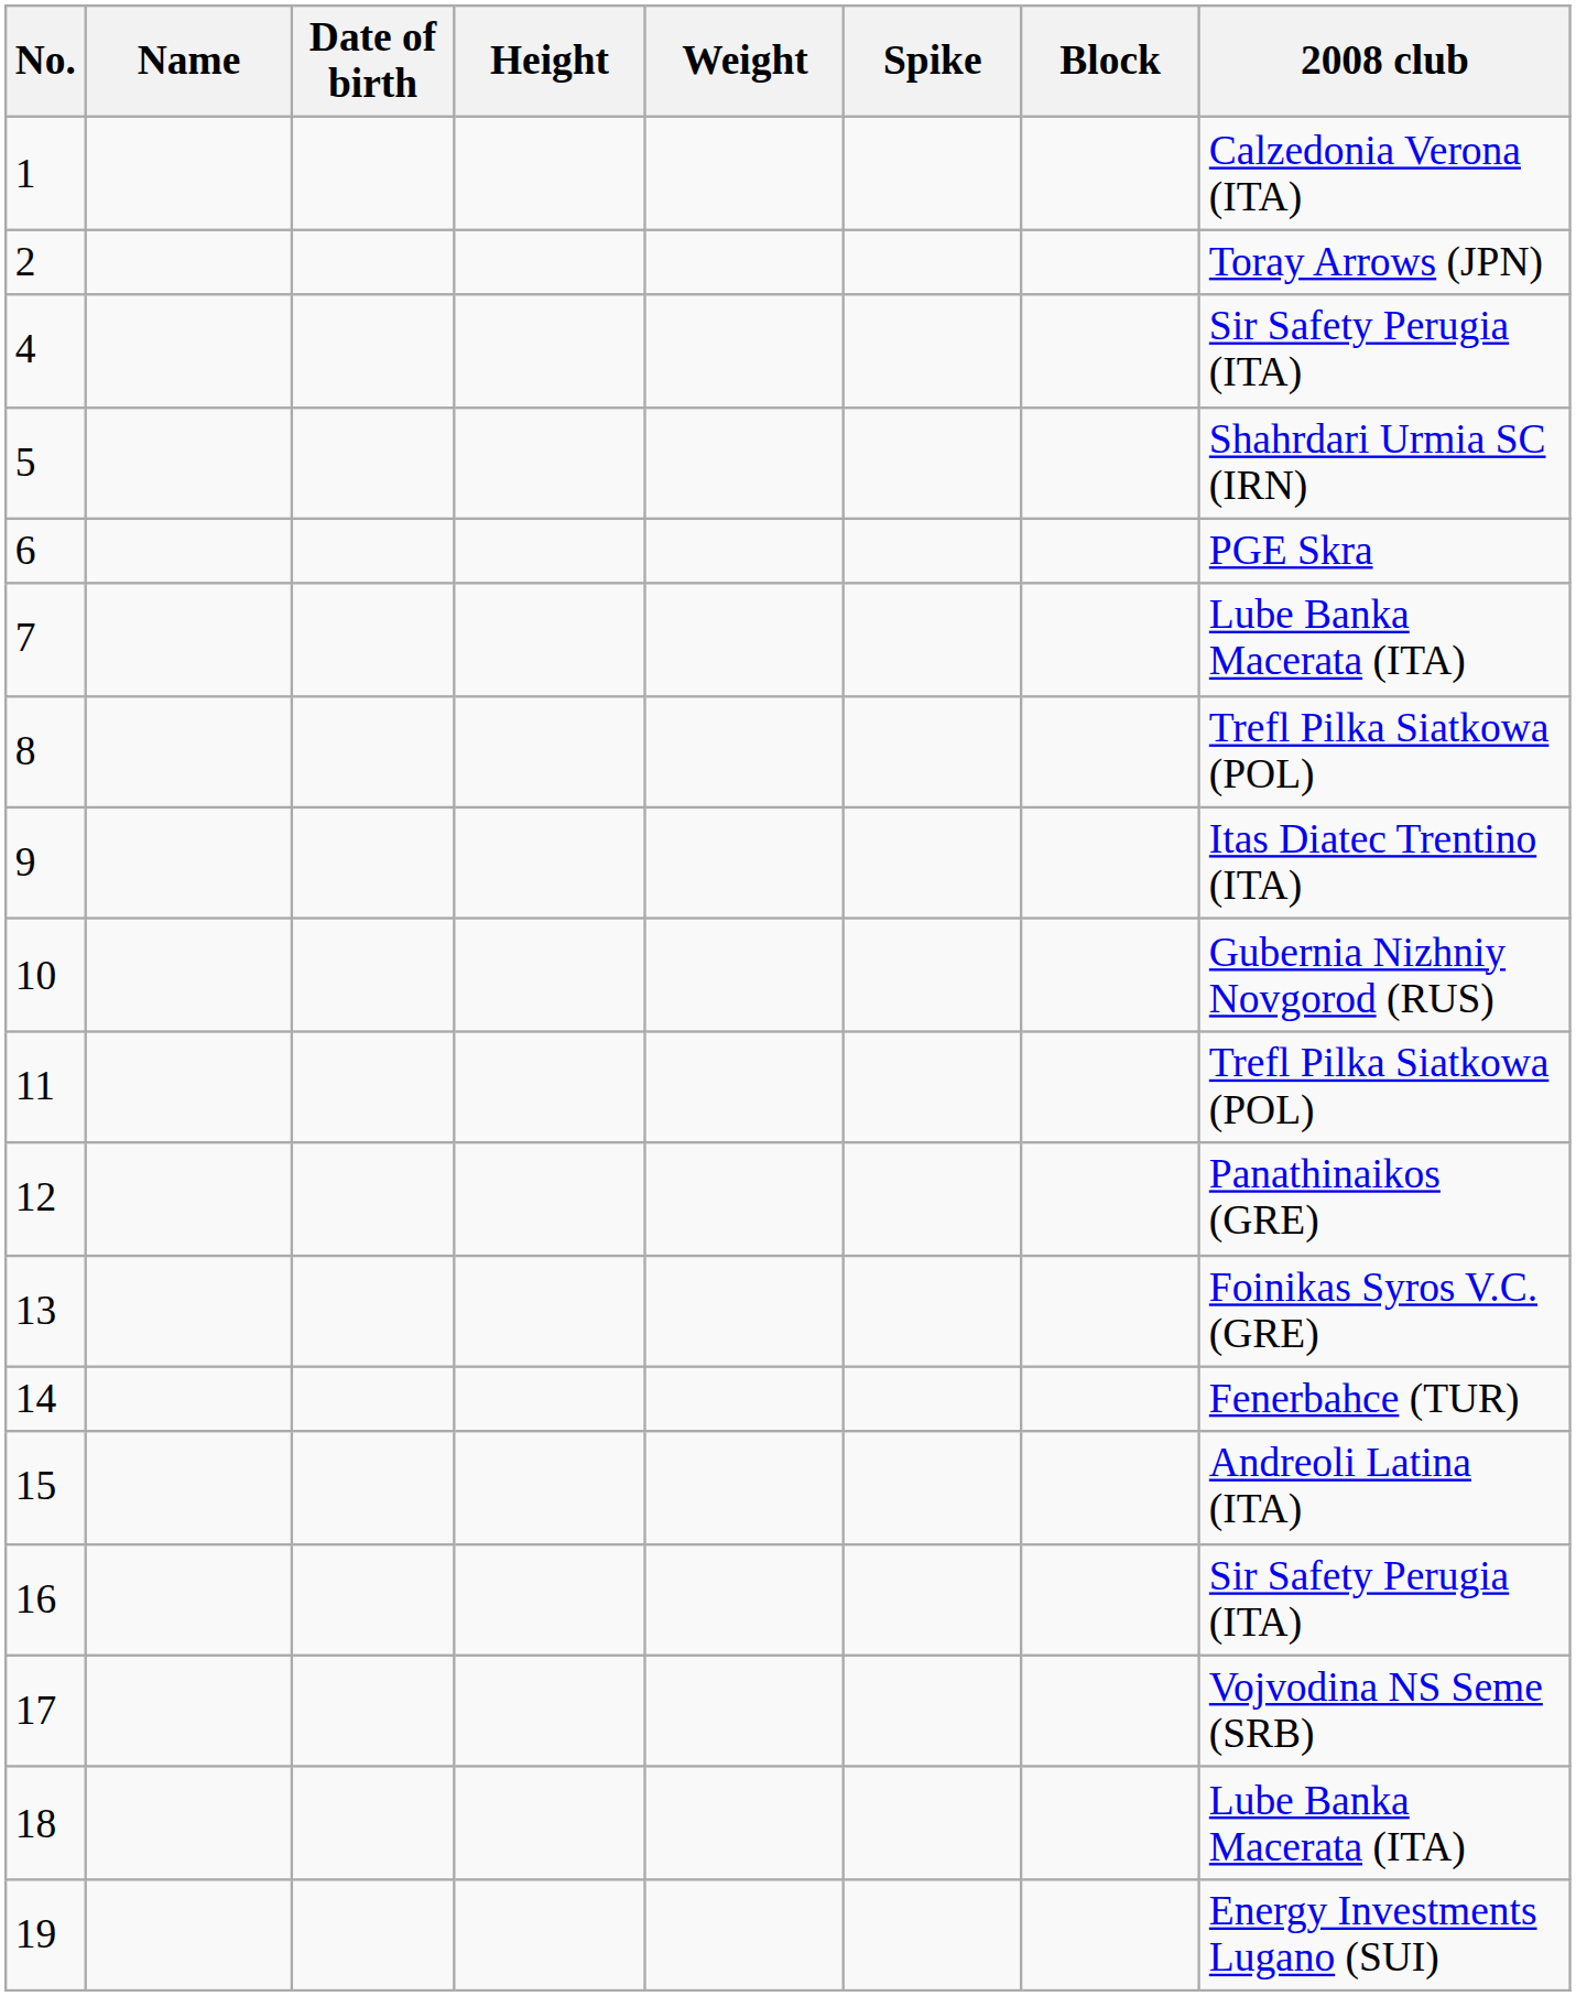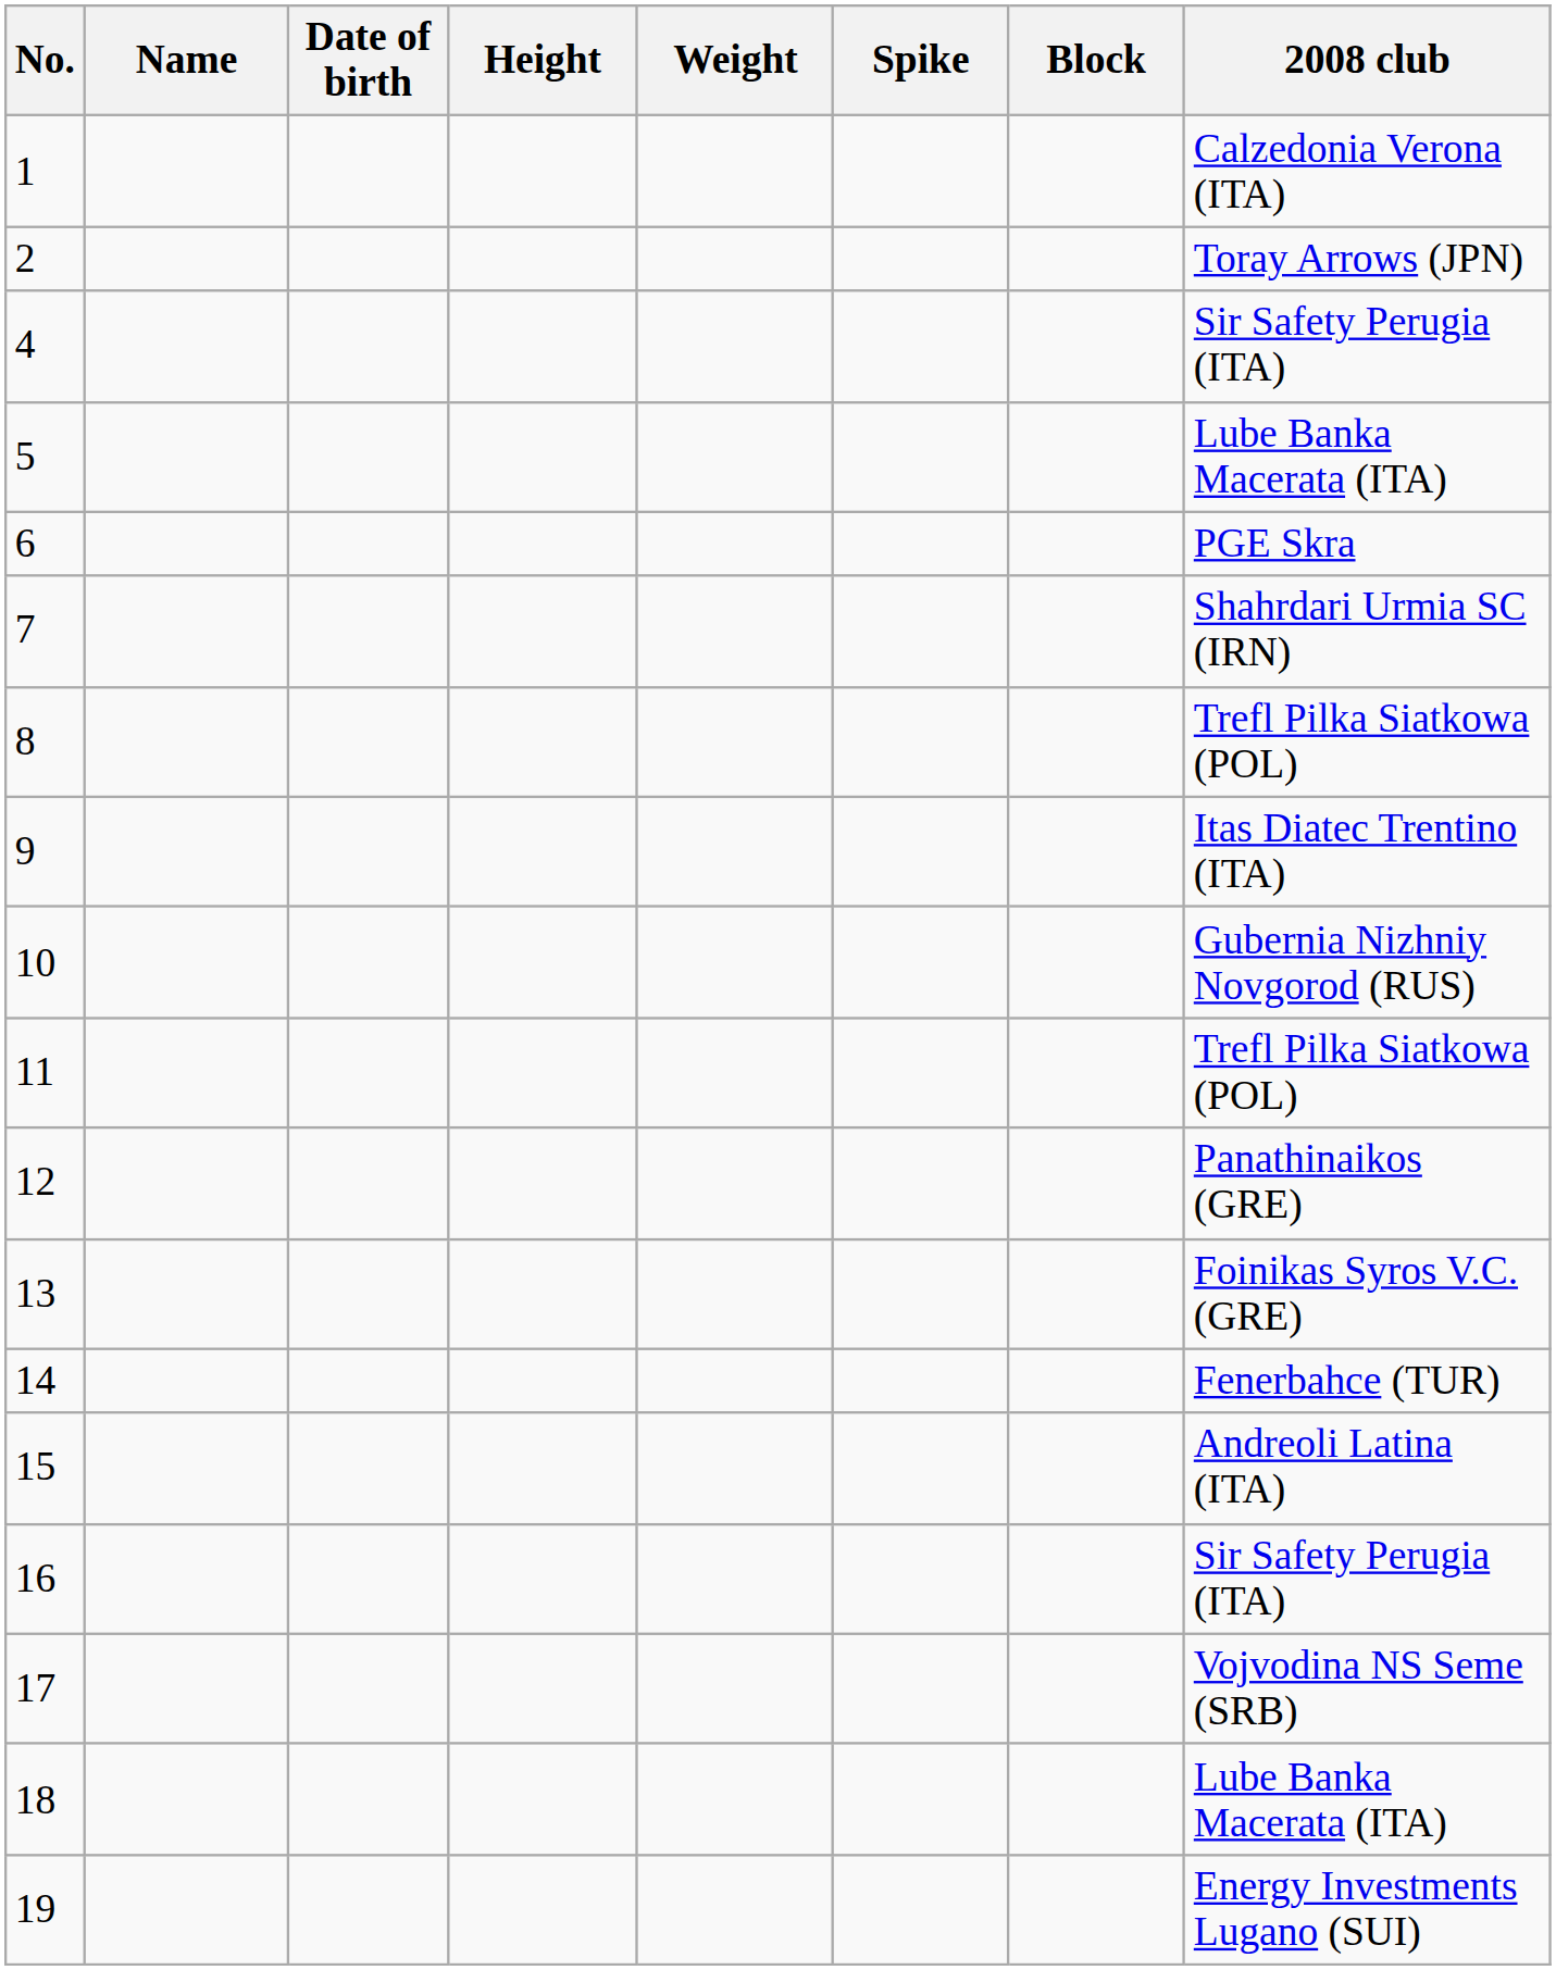5 | 2008 club: Shahrdari Urmia SC (IRN) -> Lube Banka Macerata (ITA)
7 | 2008 club: Lube Banka Macerata (ITA) -> Shahrdari Urmia SC (IRN)
